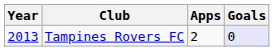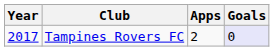Tampines Rovers FC | Year: 2013 -> 2017
